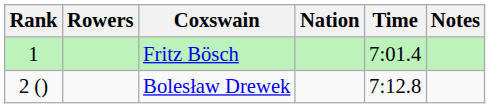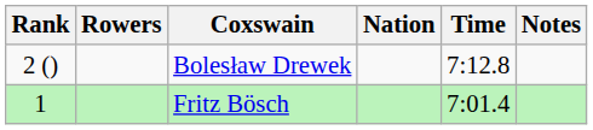rows swapped: Fritz Bösch <-> Bolesław Drewek
